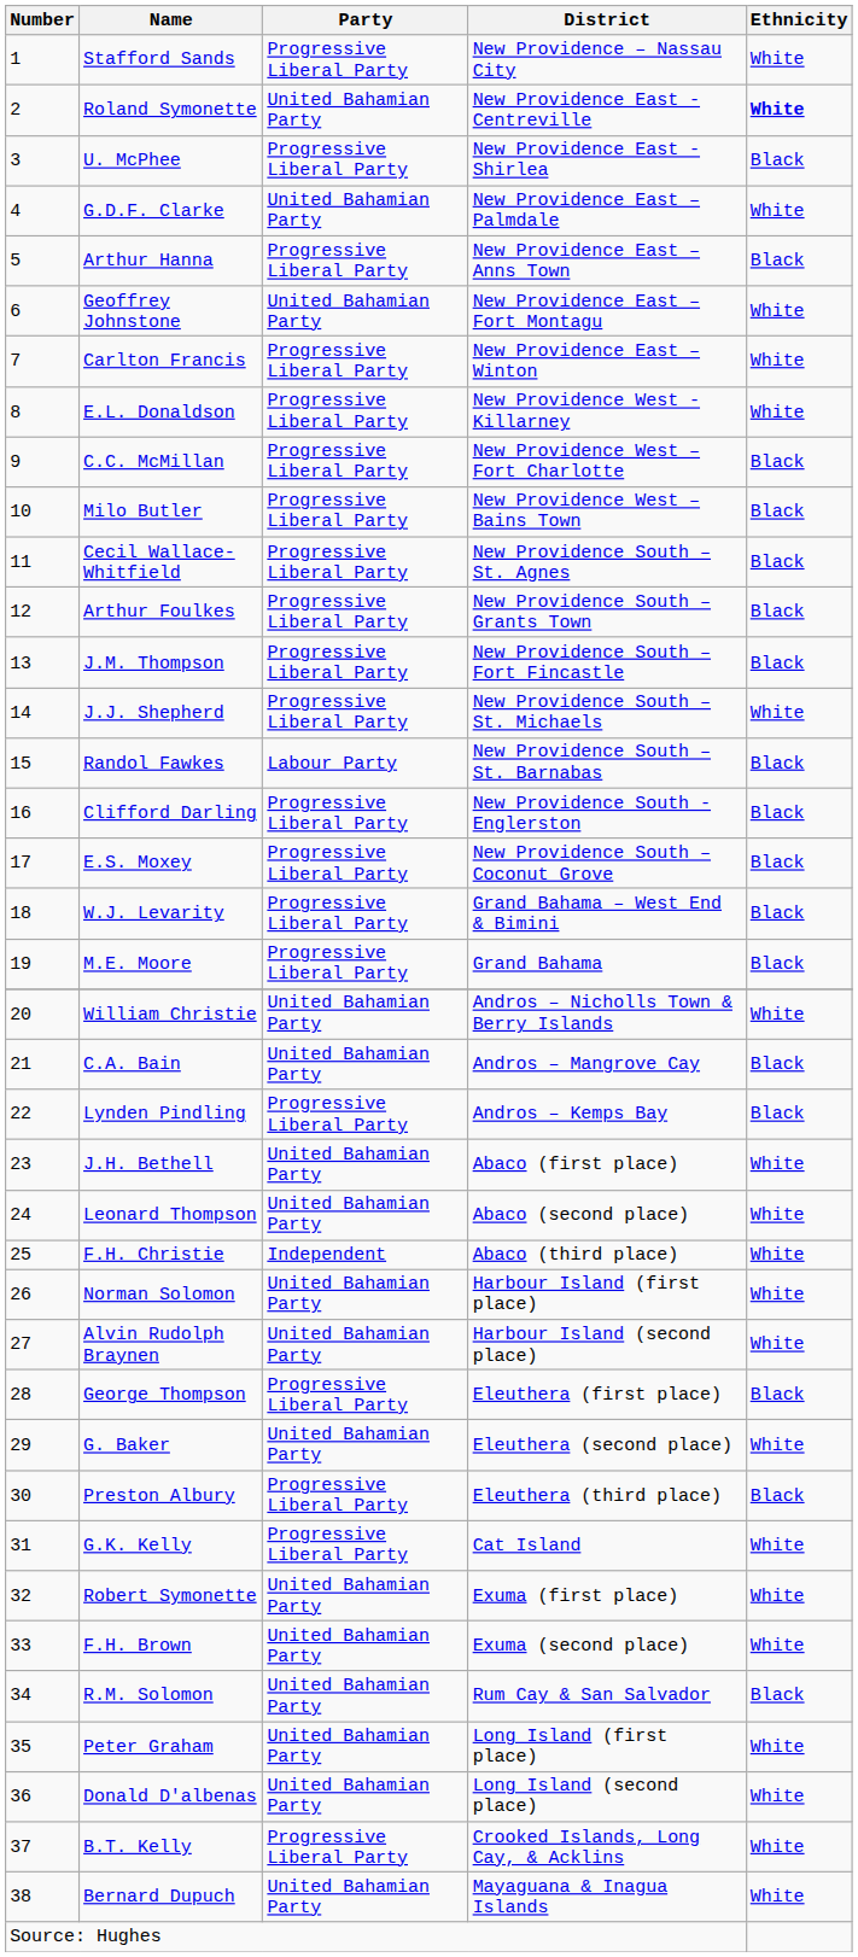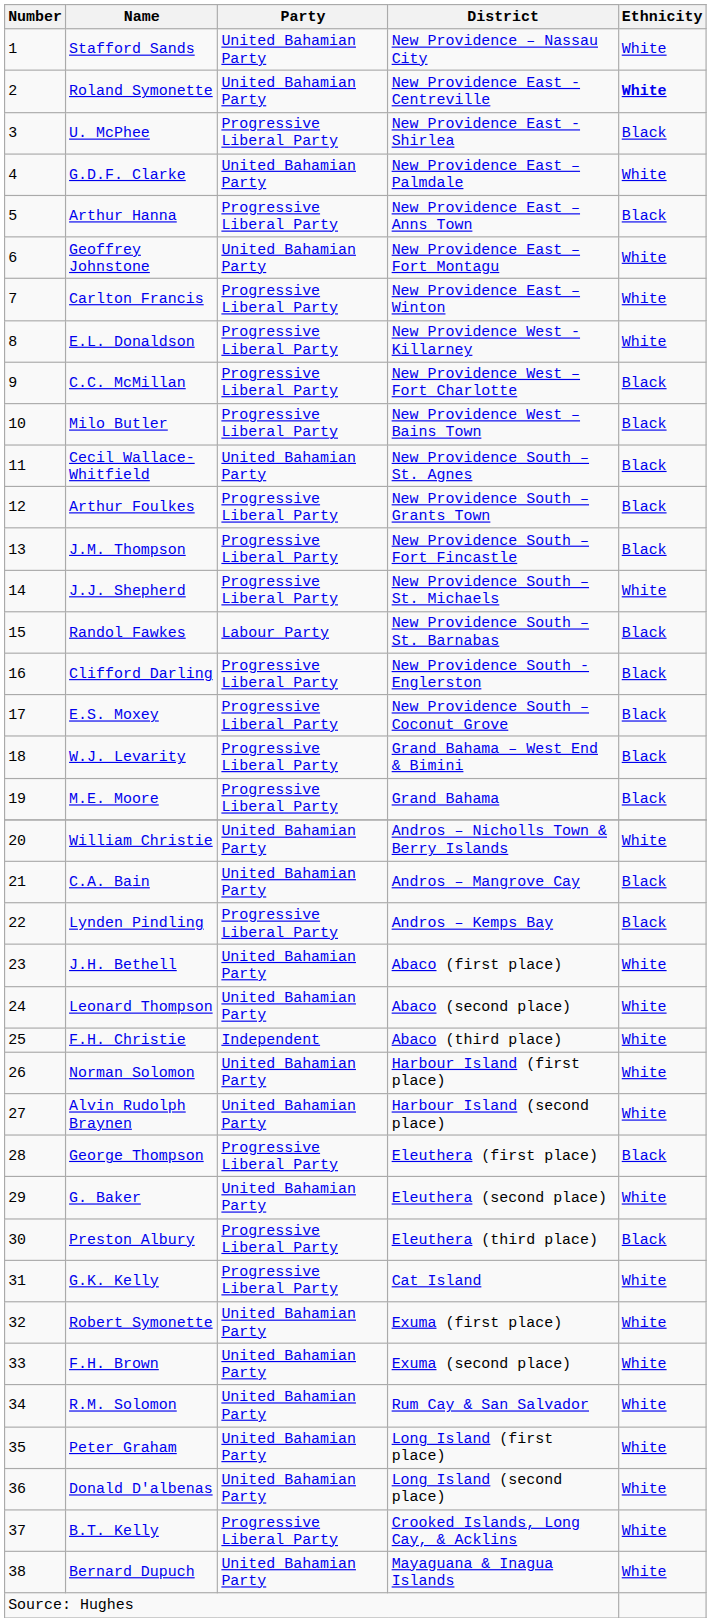Stafford Sands | Party: Progressive Liberal Party -> United Bahamian Party
Cecil Wallace-Whitfield | Party: Progressive Liberal Party -> United Bahamian Party
R.M. Solomon | Ethnicity: Black -> White
